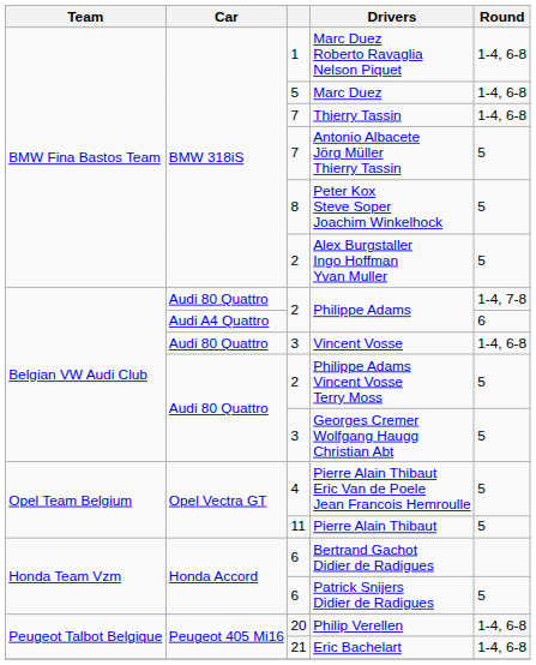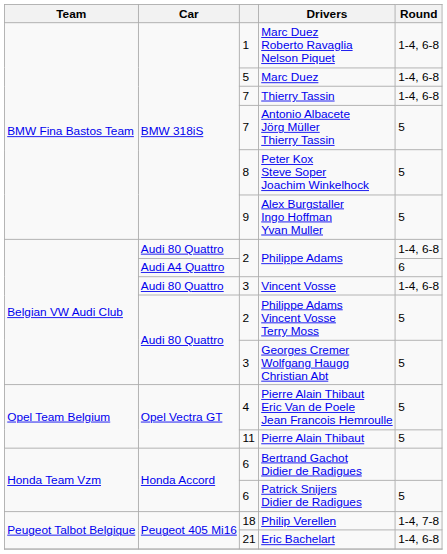Alex Burgstaller Ingo Hoffman Yvan Muller | column 3: 2 -> 9
Audi 80 Quattro / Philippe Adams | Round: 1-4, 7-8 -> 1-4, 6-8
Philip Verellen | column 3: 20 -> 18
Philip Verellen | Round: 1-4, 6-8 -> 1-4, 7-8
